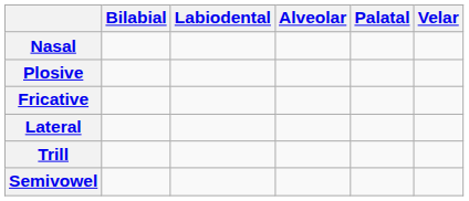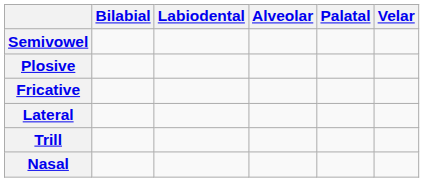rows swapped: Nasal <-> Semivowel
